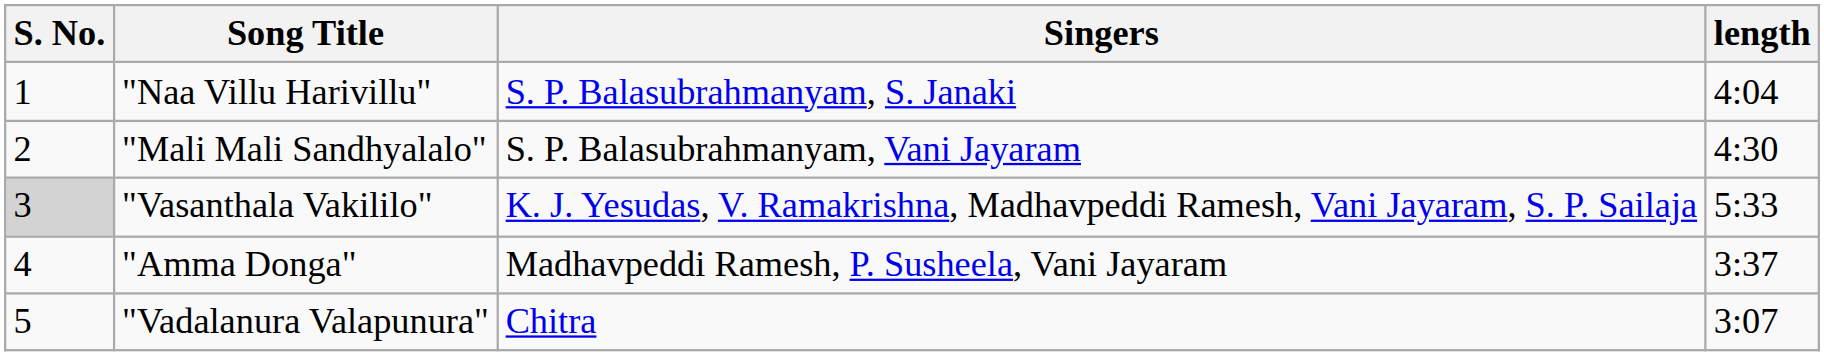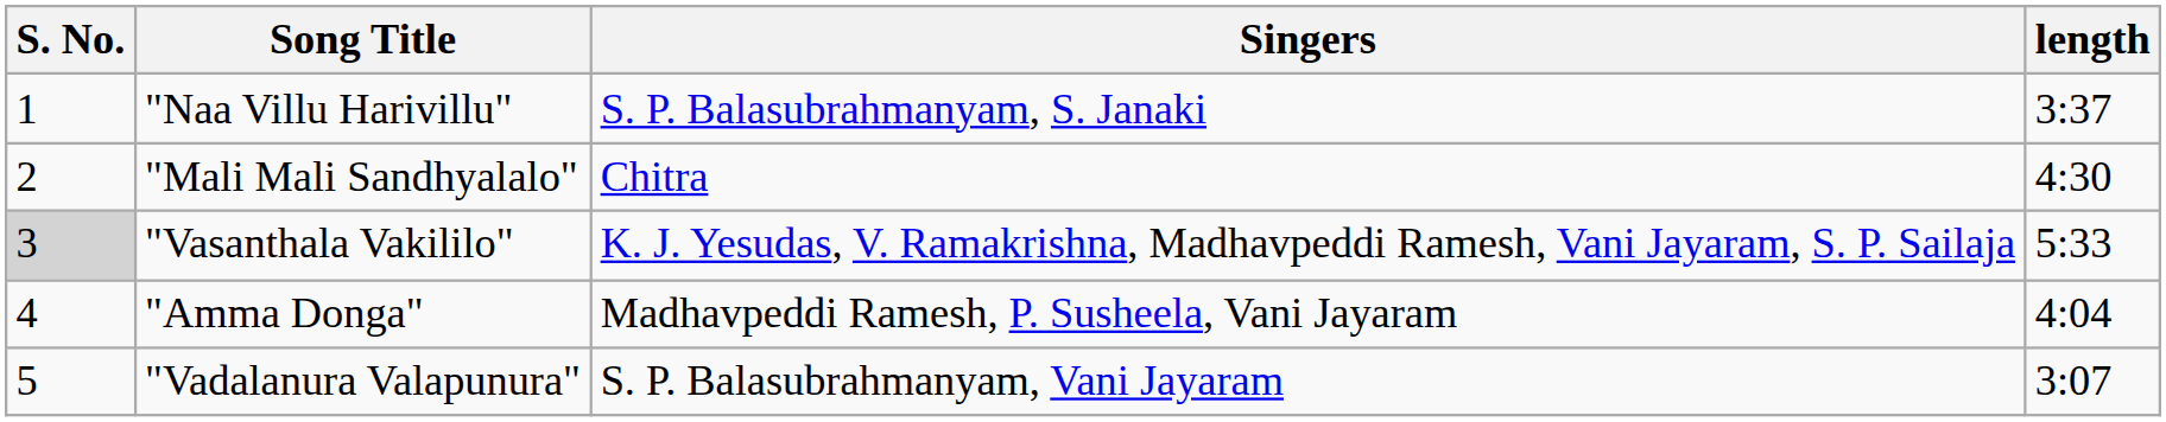"Naa Villu Harivillu" | length: 4:04 -> 3:37
"Mali Mali Sandhyalalo" | Singers: S. P. Balasubrahmanyam, Vani Jayaram -> Chitra
"Amma Donga" | length: 3:37 -> 4:04
"Vadalanura Valapunura" | Singers: Chitra -> S. P. Balasubrahmanyam, Vani Jayaram
